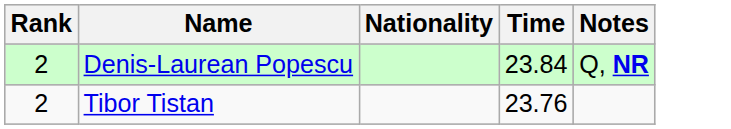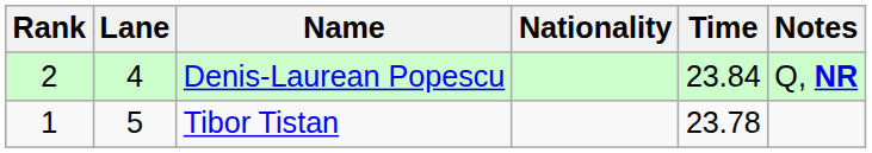+ column: Lane | 4 | 5
Tibor Tistan | Rank: 2 -> 1
Tibor Tistan | Time: 23.76 -> 23.78
